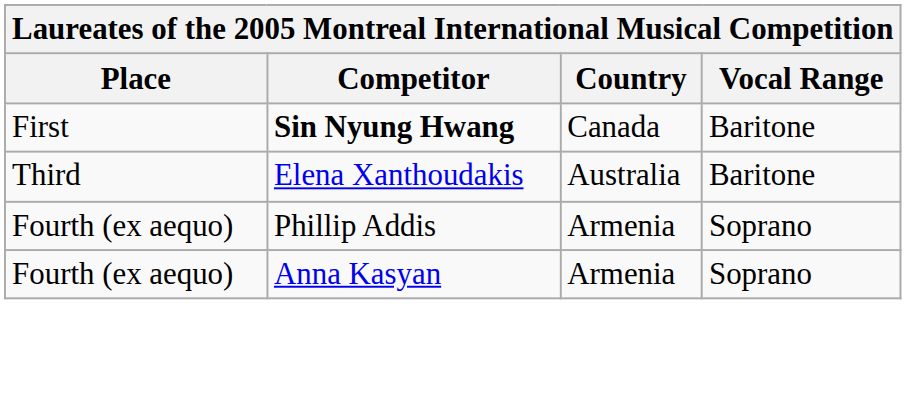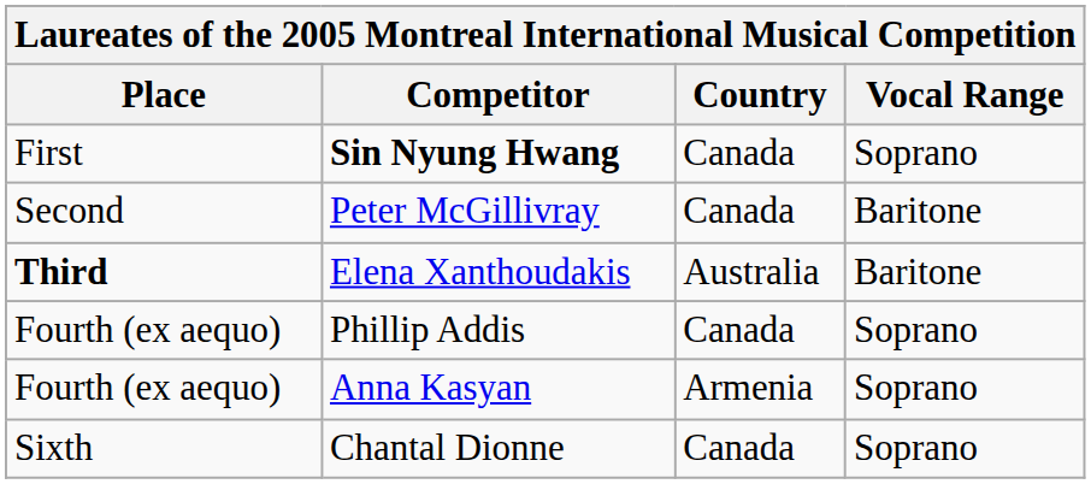Sin Nyung Hwang | Vocal Range: Baritone -> Soprano
+ row: Second | Peter McGillivray | Canada | Baritone
Elena Xanthoudakis | Place: normal -> bold
Phillip Addis | Country: Armenia -> Canada
+ row: Sixth | Chantal Dionne | Canada | Soprano
